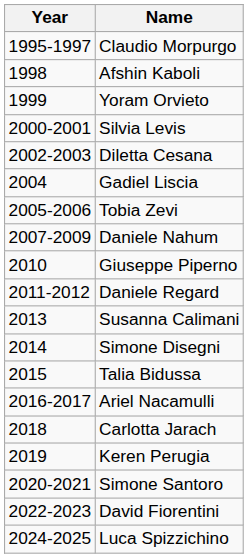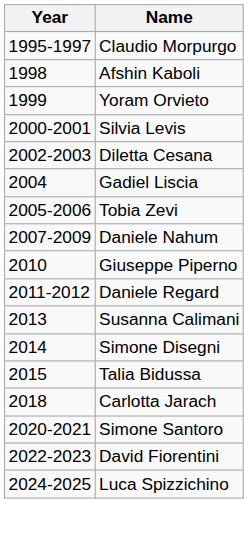- row: 2016-2017 | Ariel Nacamulli
- row: 2019 | Keren Perugia
